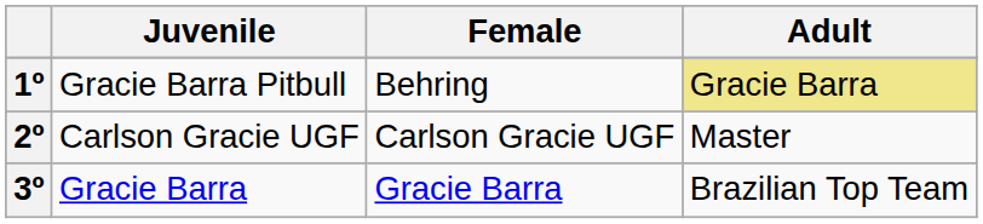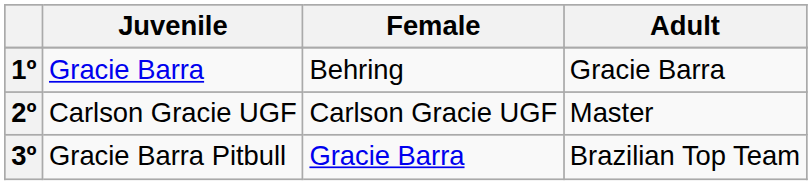1º | Juvenile: Gracie Barra Pitbull -> Gracie Barra
1º | Adult: khaki background -> no background
3º | Juvenile: Gracie Barra -> Gracie Barra Pitbull
